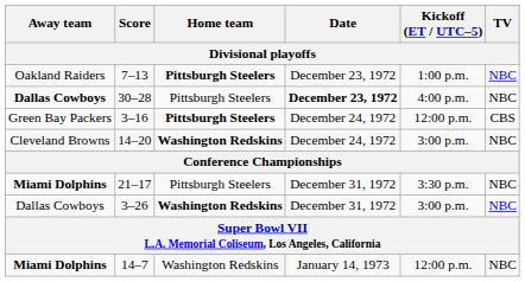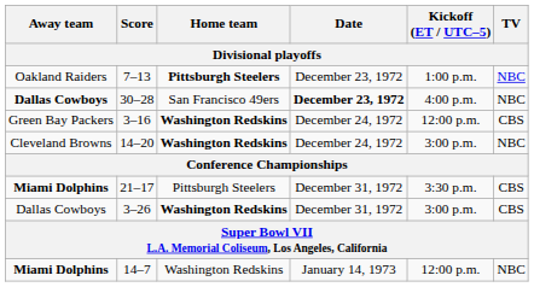30–28 | Home team: Pittsburgh Steelers -> San Francisco 49ers
3–16 | Home team: Pittsburgh Steelers -> Washington Redskins
21–17 | TV: NBC -> CBS
3–26 | TV: NBC -> CBS
